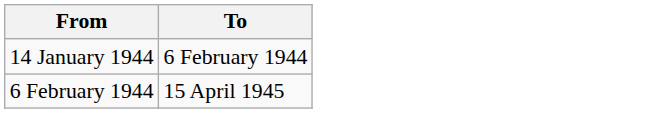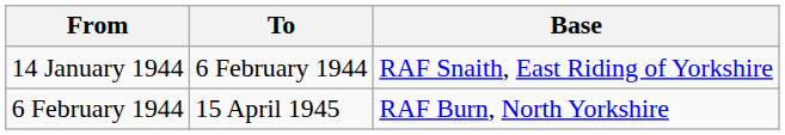+ column: Base | RAF Snaith, East Riding of Yorkshire | RAF Burn, North Yorkshire
